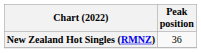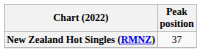New Zealand Hot Singles (RMNZ) | Peak position: 36 -> 37
